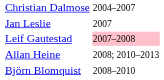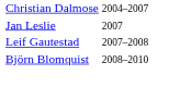Leif Gautestad | column 3: pink background -> no background
- row: Allan Heine | 2008; 2010–2013
